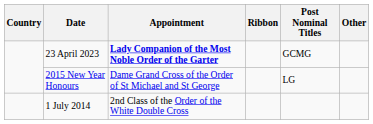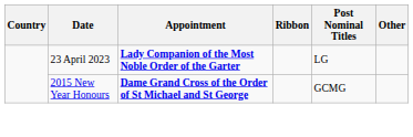23 April 2023 | Post Nominal Titles: GCMG -> LG
2015 New Year Honours | Appointment: normal -> bold
2015 New Year Honours | Post Nominal Titles: LG -> GCMG
- row: 1 July 2014 | 2nd Class of the Order of the White Double Cross
